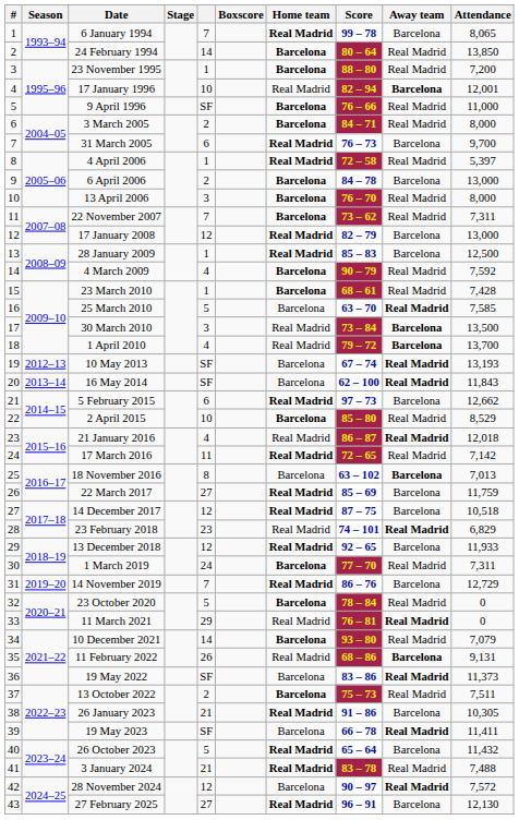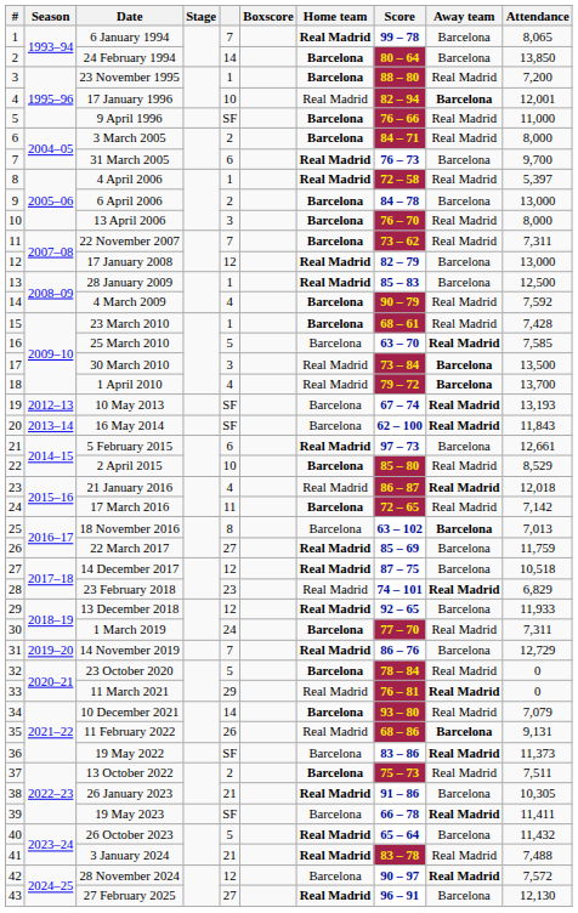24 February 1994 | Away team: Real Madrid -> Barcelona
5 February 2015 | Attendance: 12,662 -> 12,661
17 March 2016 | Home team: Real Madrid -> Barcelona
